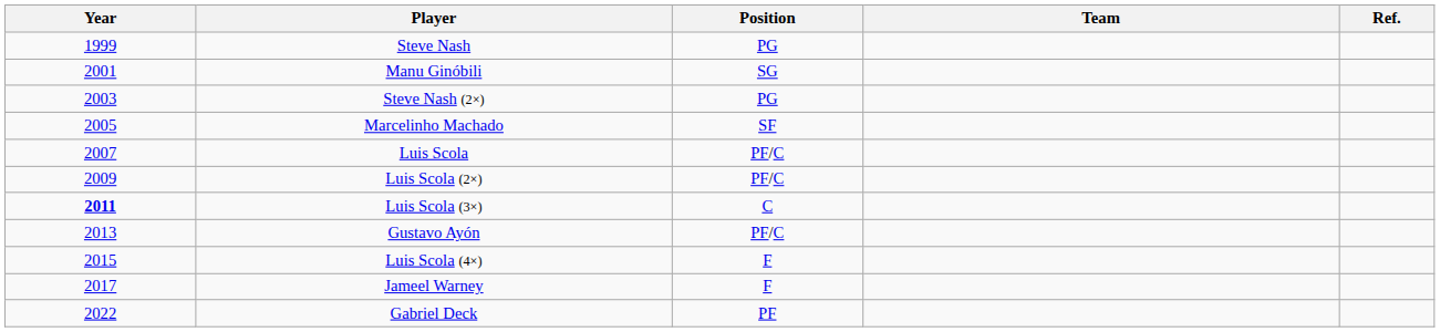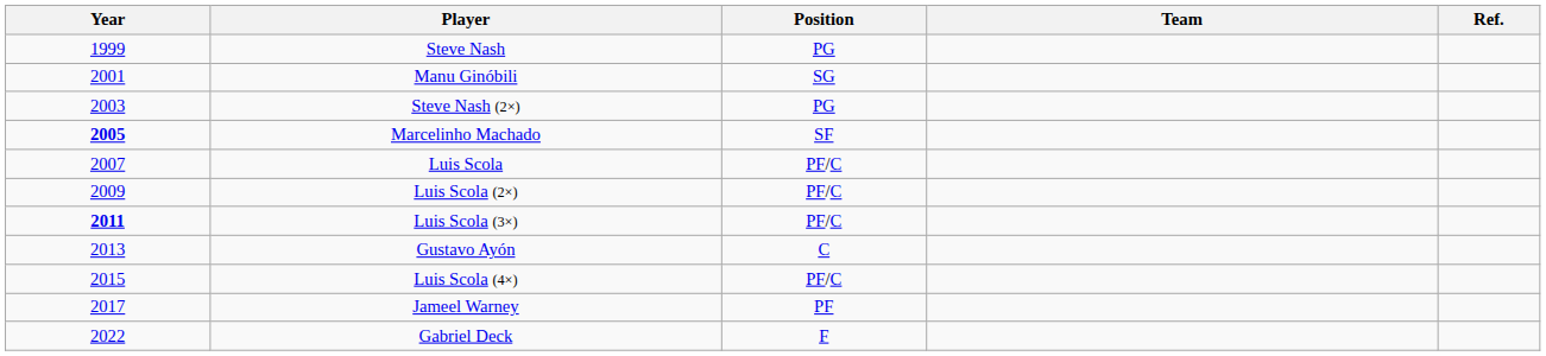Marcelinho Machado | Year: normal -> bold
Luis Scola (3×) | Position: C -> PF/C
Gustavo Ayón | Position: PF/C -> C
Luis Scola (4×) | Position: F -> PF/C
Jameel Warney | Position: F -> PF
Gabriel Deck | Position: PF -> F
